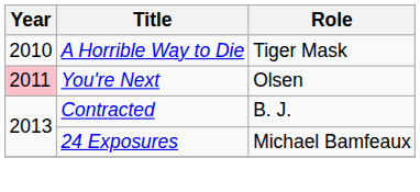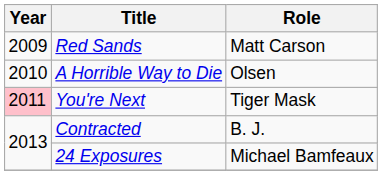+ row: 2009 | Red Sands | Matt Carson
A Horrible Way to Die | Role: Tiger Mask -> Olsen
You're Next | Role: Olsen -> Tiger Mask
